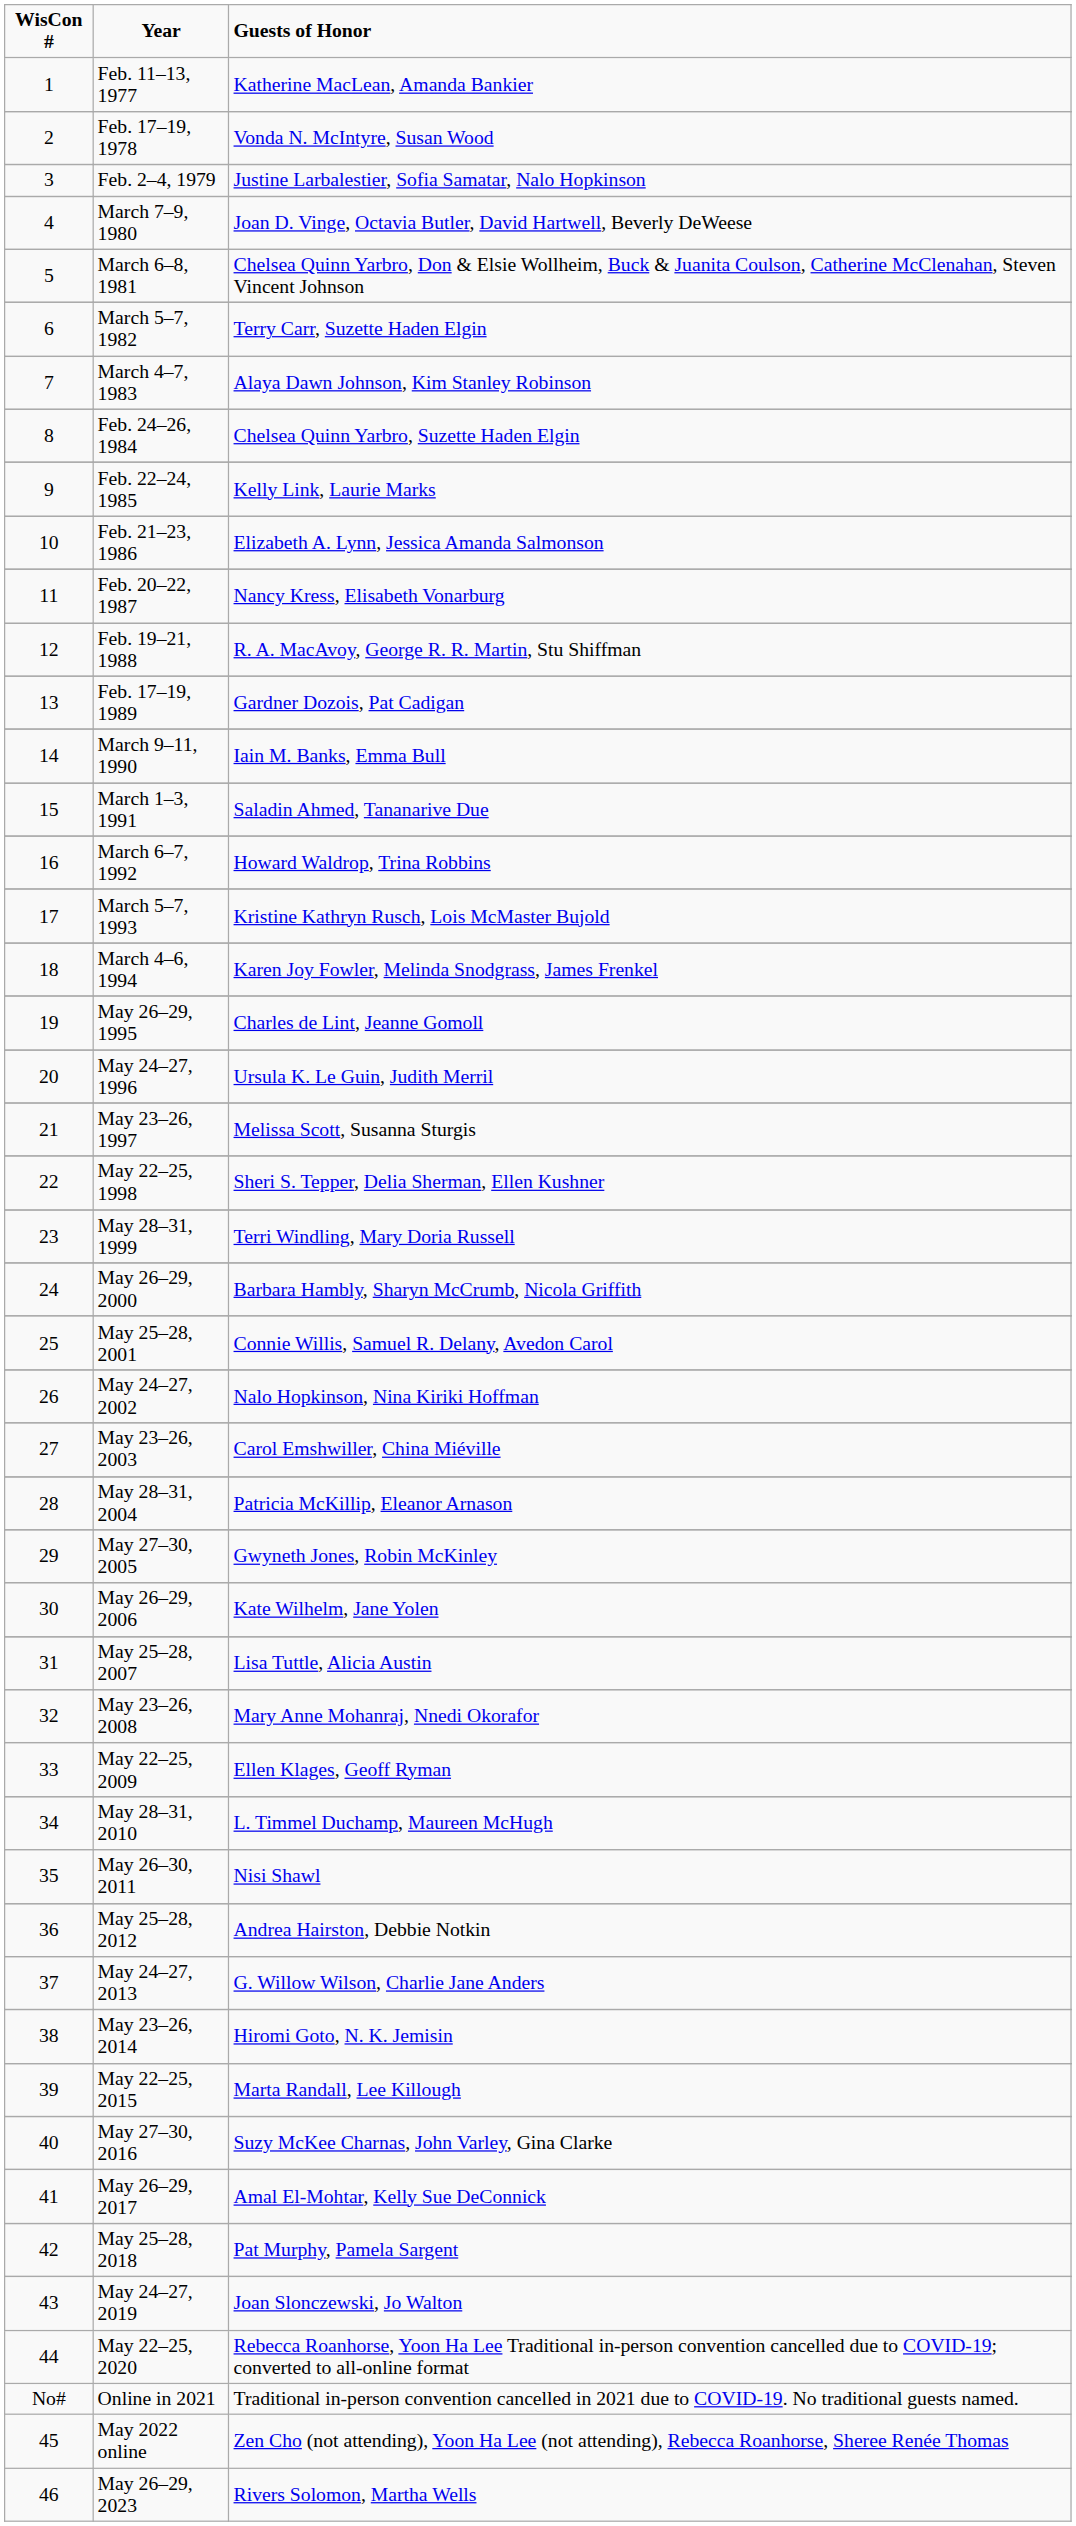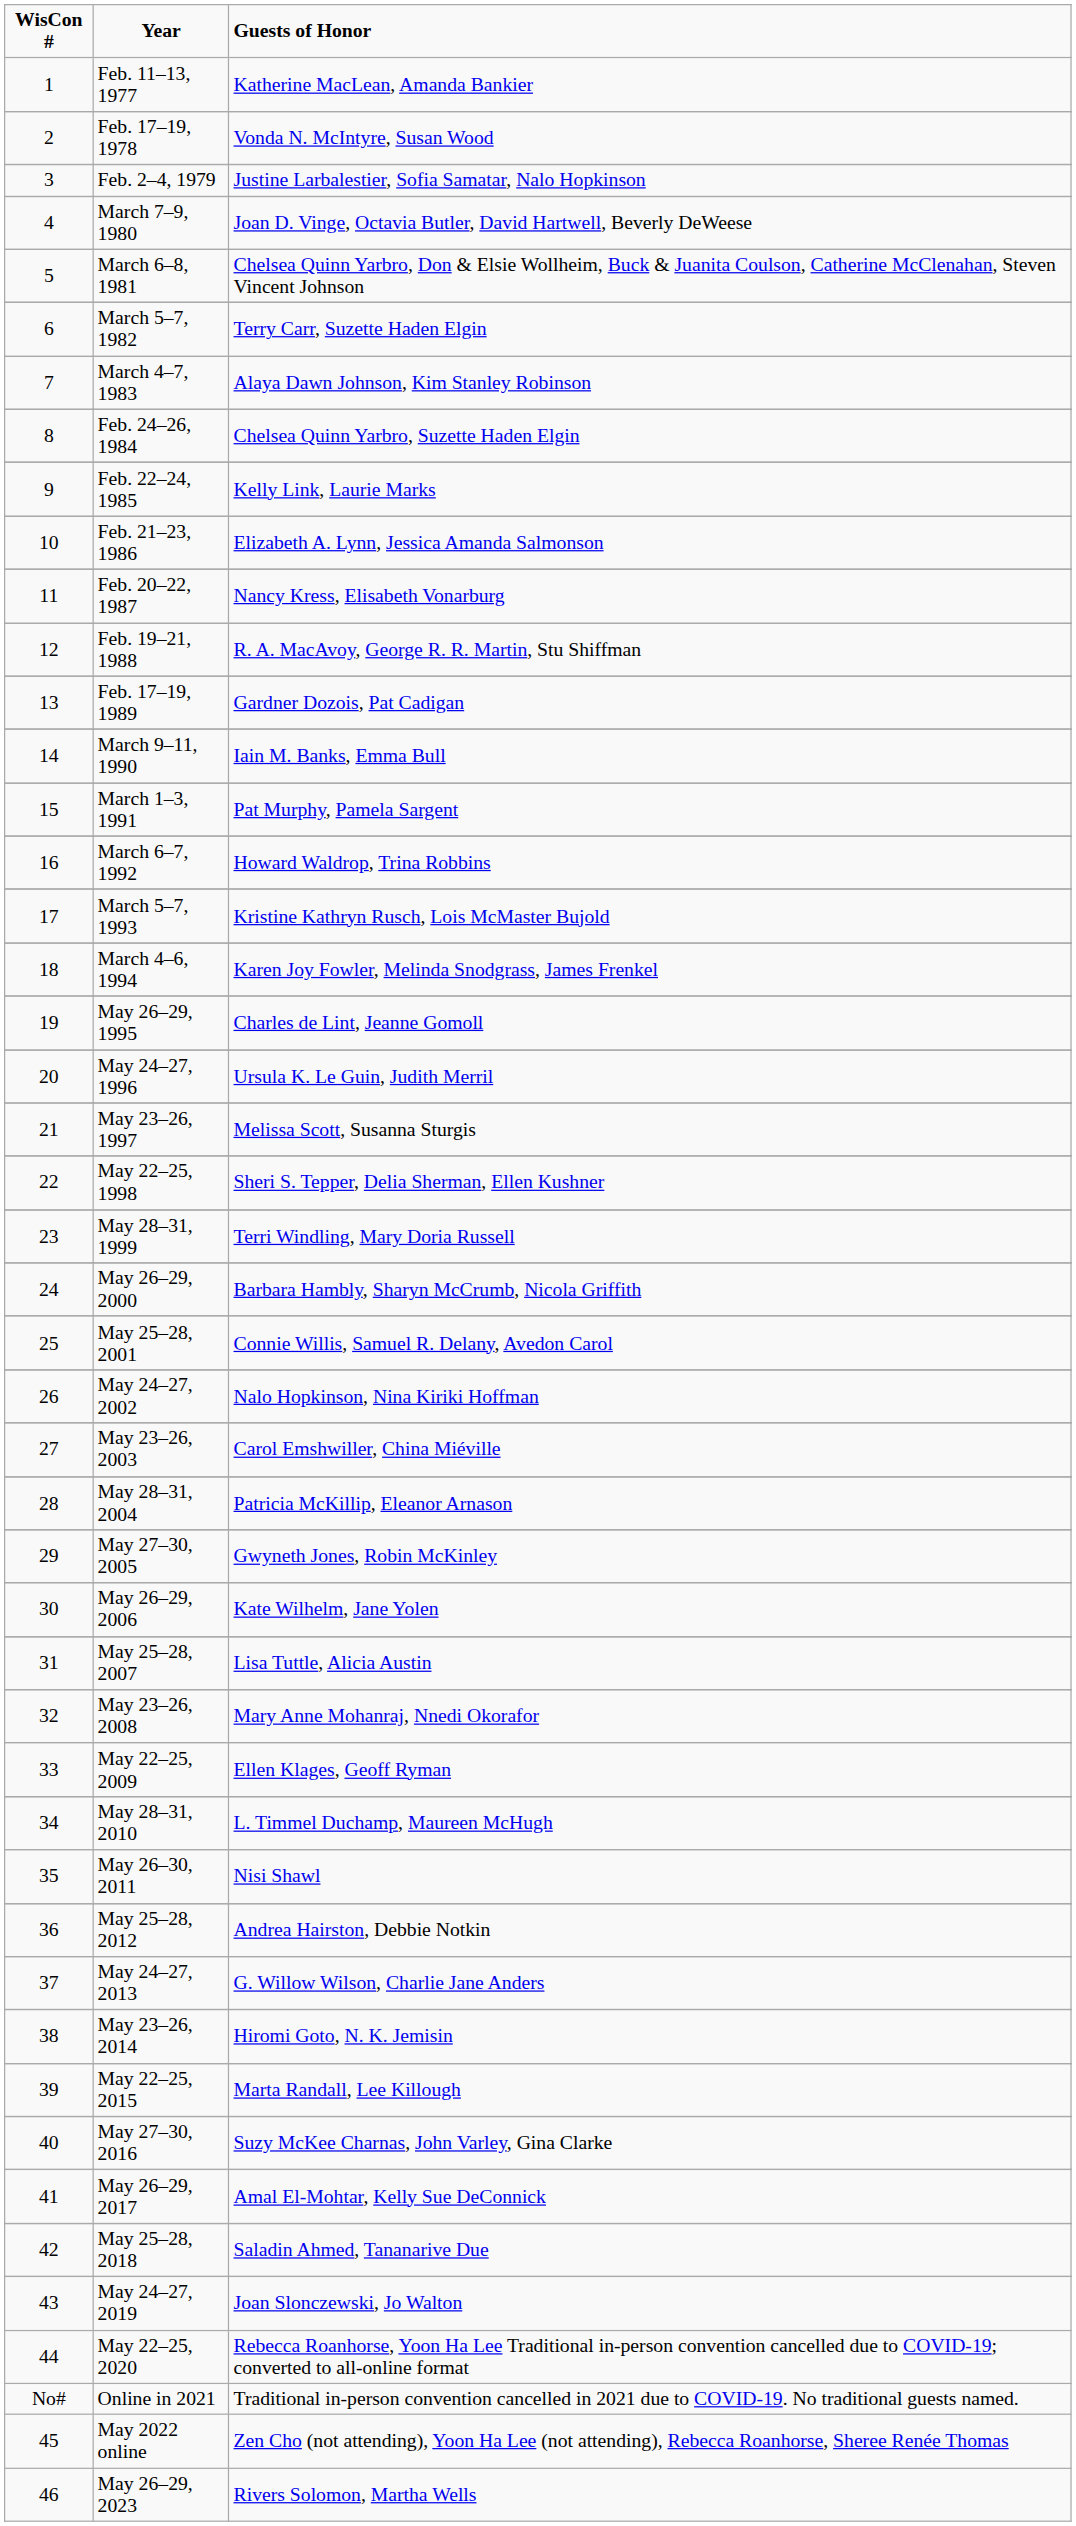March 1–3, 1991 | Guests of Honor: Saladin Ahmed, Tananarive Due -> Pat Murphy, Pamela Sargent
May 25–28, 2018 | Guests of Honor: Pat Murphy, Pamela Sargent -> Saladin Ahmed, Tananarive Due
